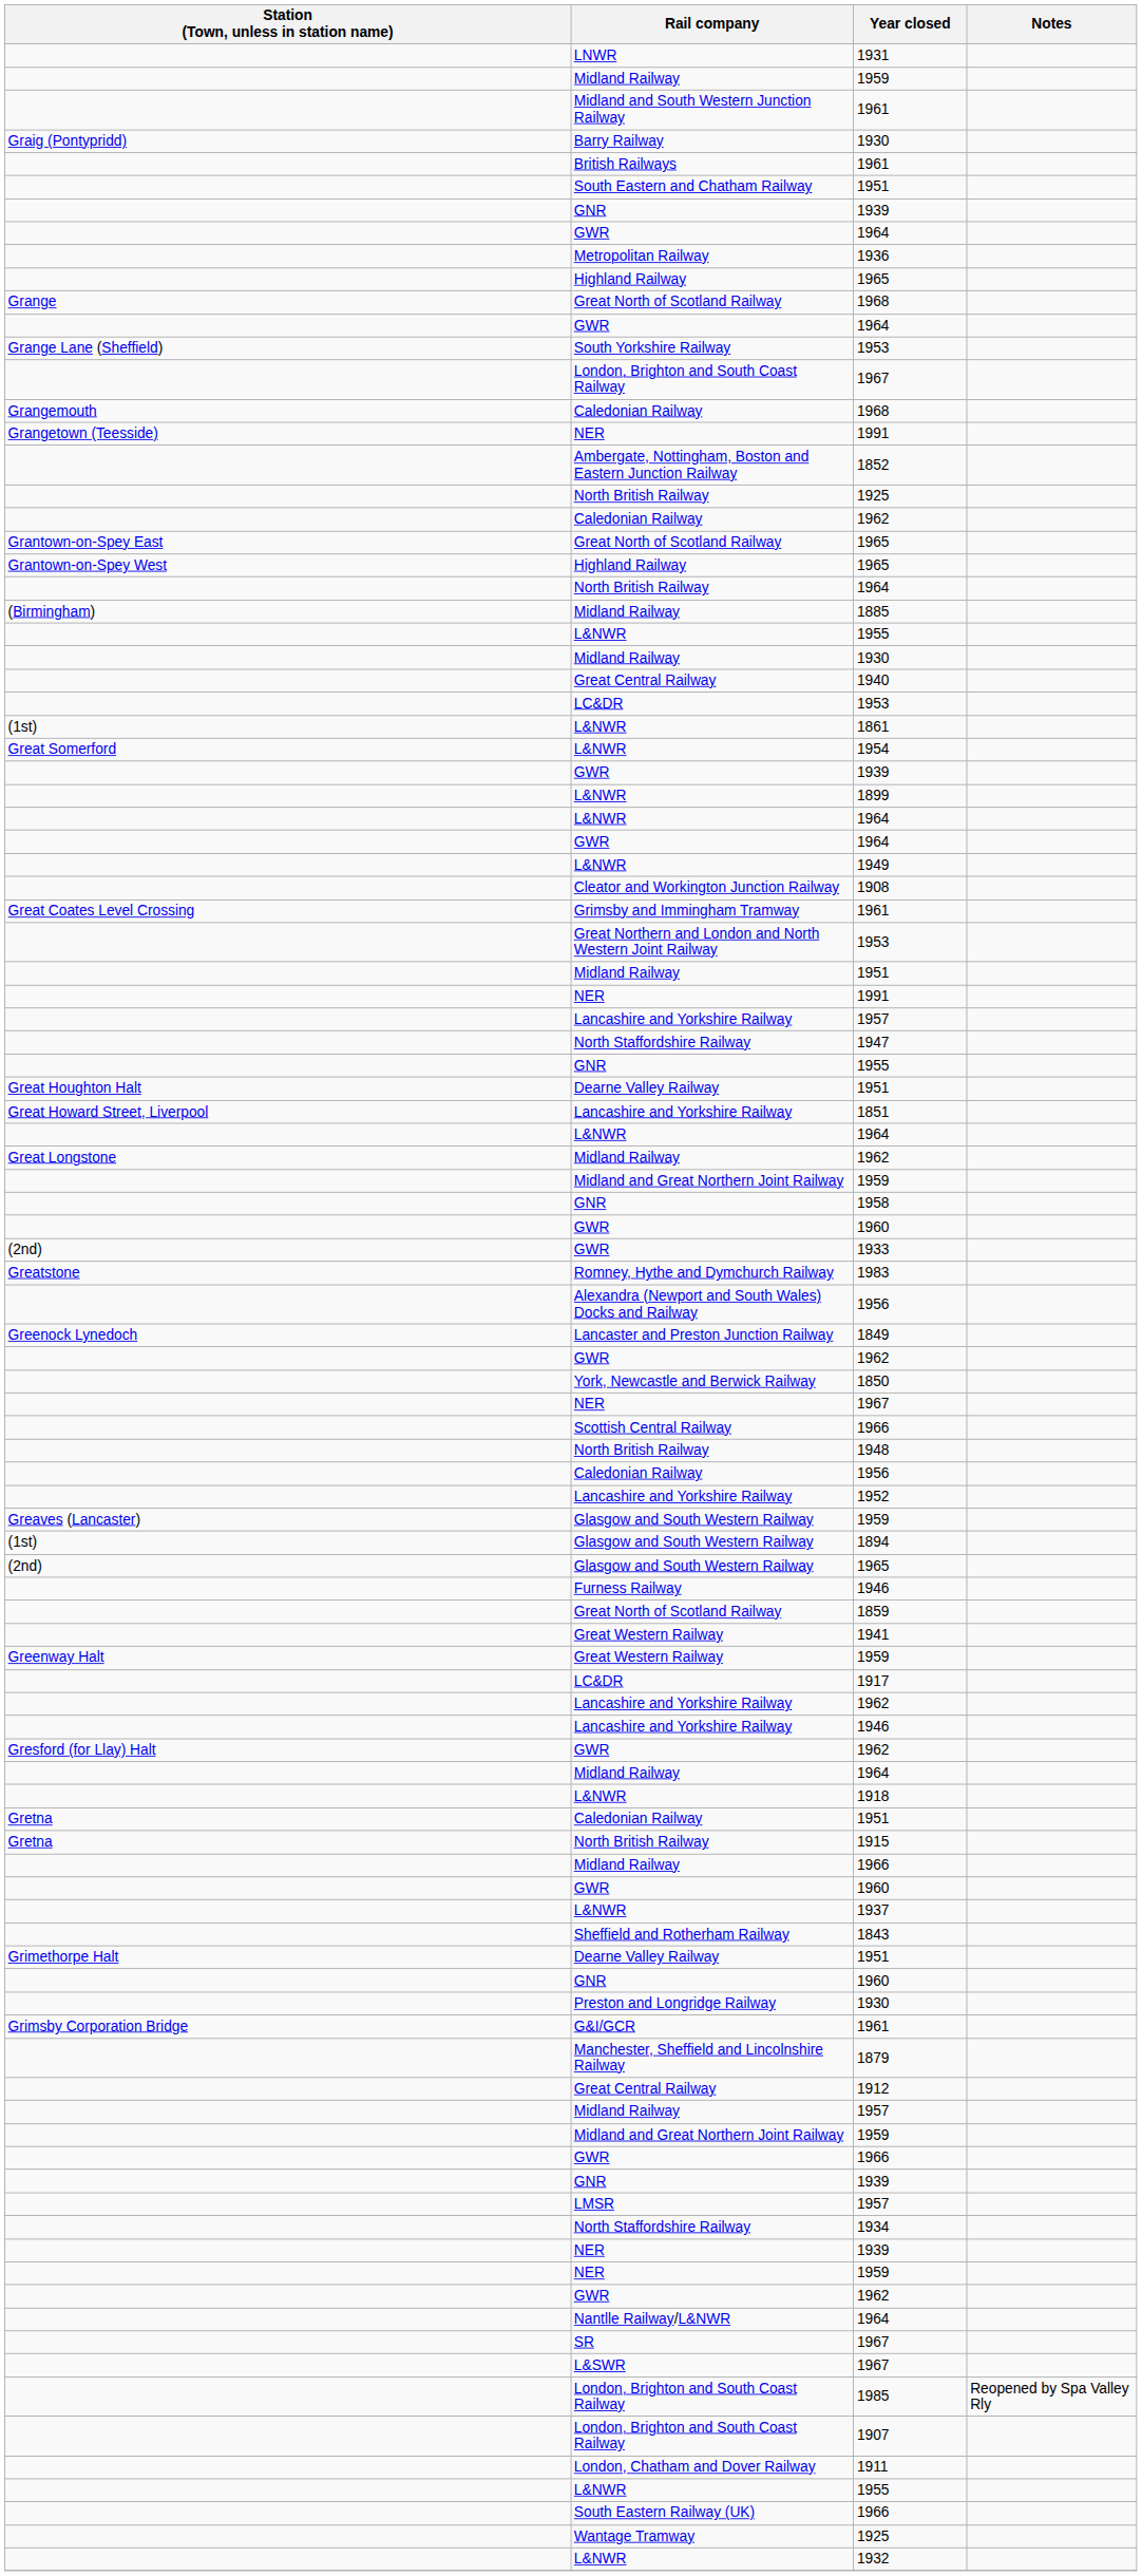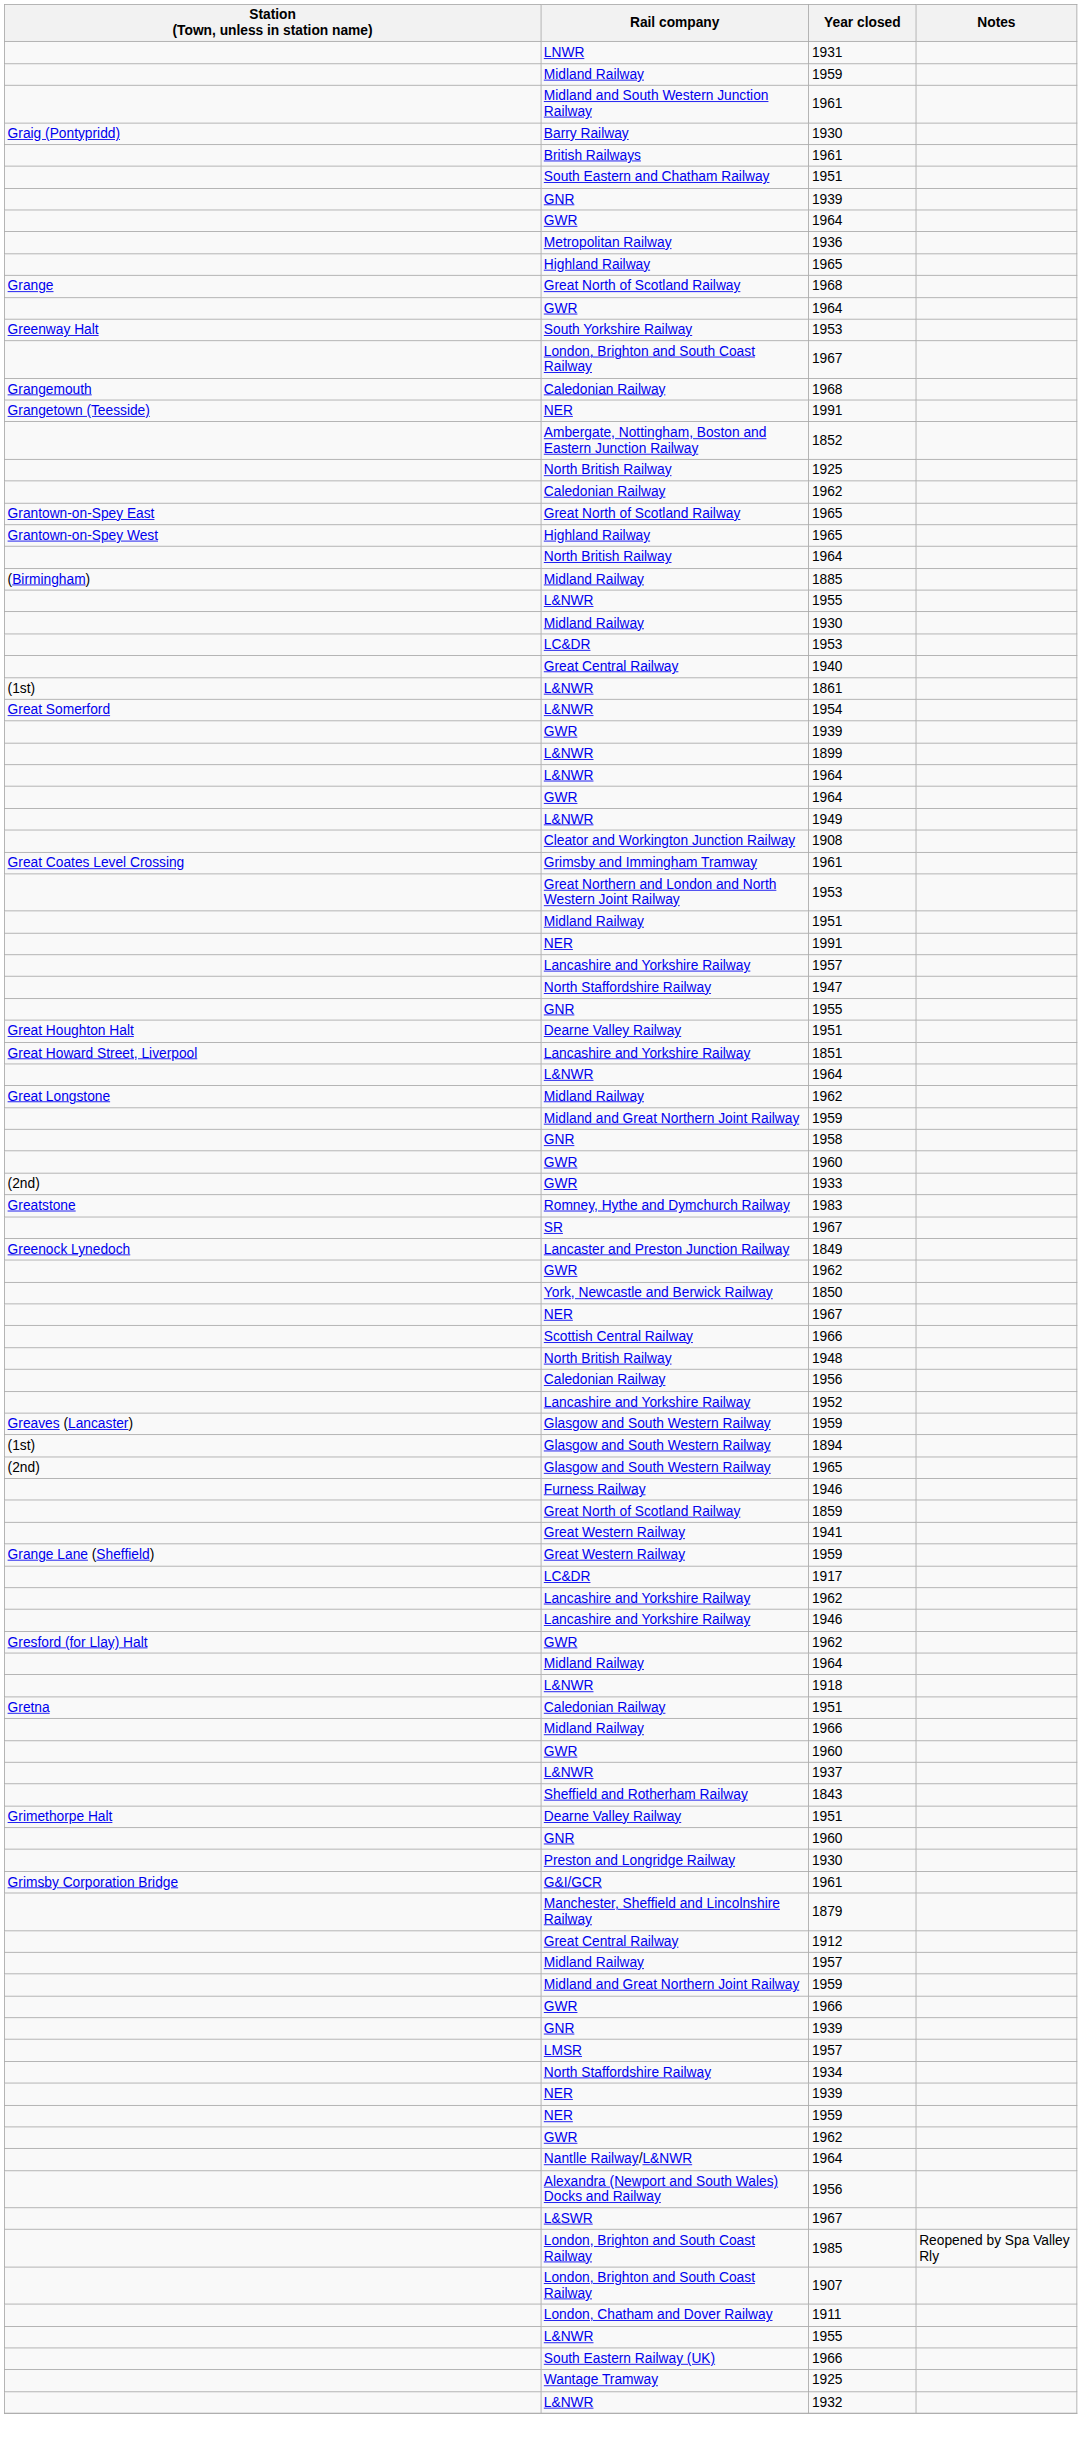South Yorkshire Railway / 1953 | Station (Town, unless in station name): Grange Lane (Sheffield) -> Greenway Halt
rows swapped: 1940 <-> LC&DR / 1953
rows swapped: SR / 1967 <-> Alexandra (Newport and South Wales) Docks and Railway / 1956
Great Western Railway / 1959 | Station (Town, unless in station name): Greenway Halt -> Grange Lane (Sheffield)
- row: Gretna | North British Railway | 1915
